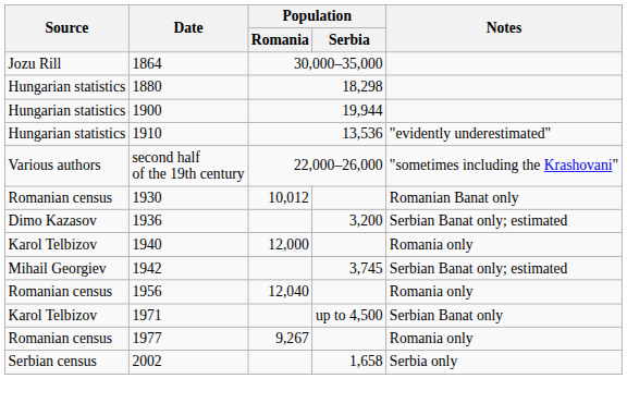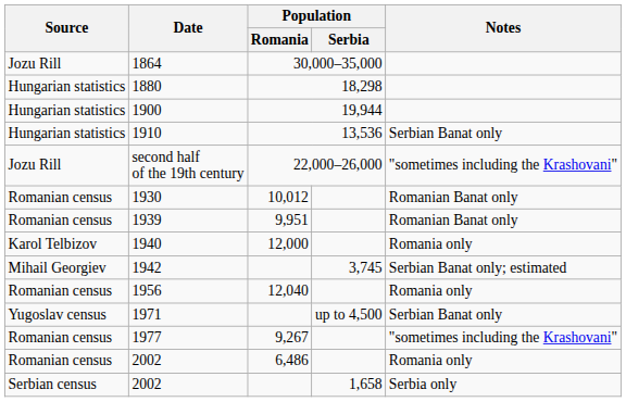1910 | Notes: "evidently underestimated" -> Serbian Banat only
second half of the 19th century | Source: Various authors -> Jozu Rill
- row: Dimo Kazasov | 1936 | 3,200 | Serbian Banat only; estimated
+ row: Romanian census | 1939 | 9,951 | Romanian Banat only
1971 | Source: Karol Telbizov -> Yugoslav census
1977 | Notes: Romania only -> "sometimes including the Krashovani"
+ row: Romanian census | 2002 | 6,486 | Romania only
